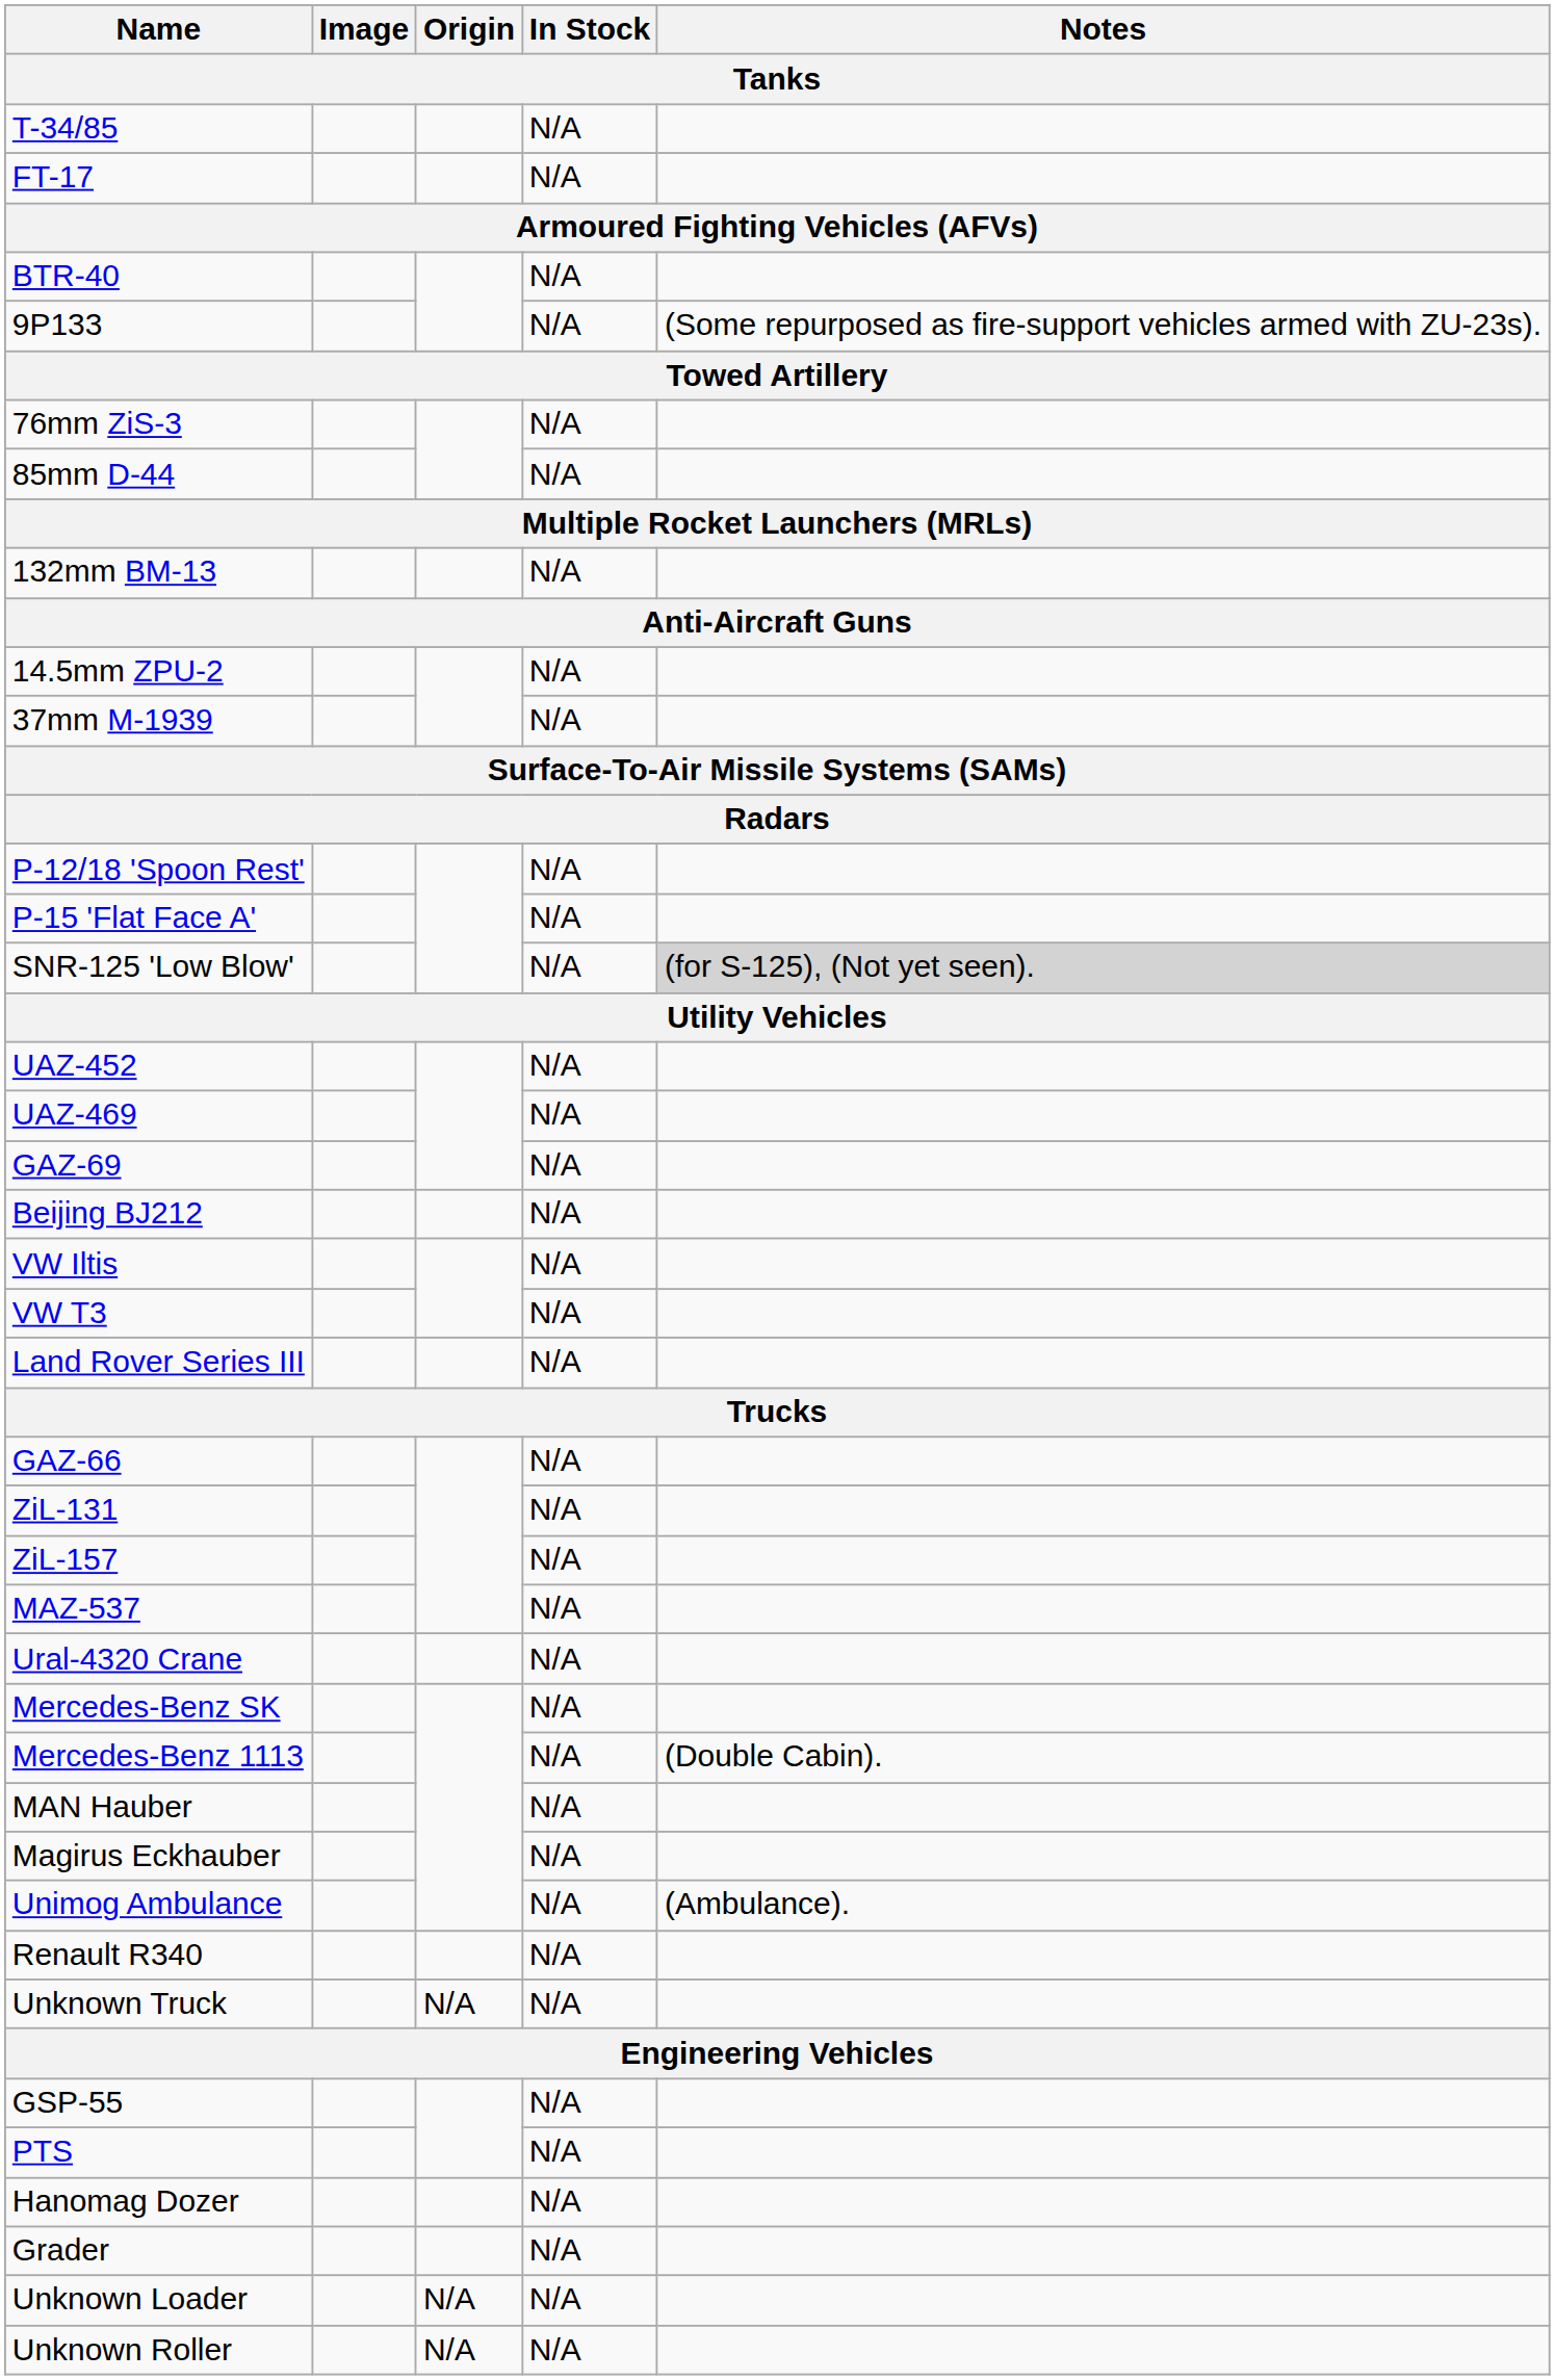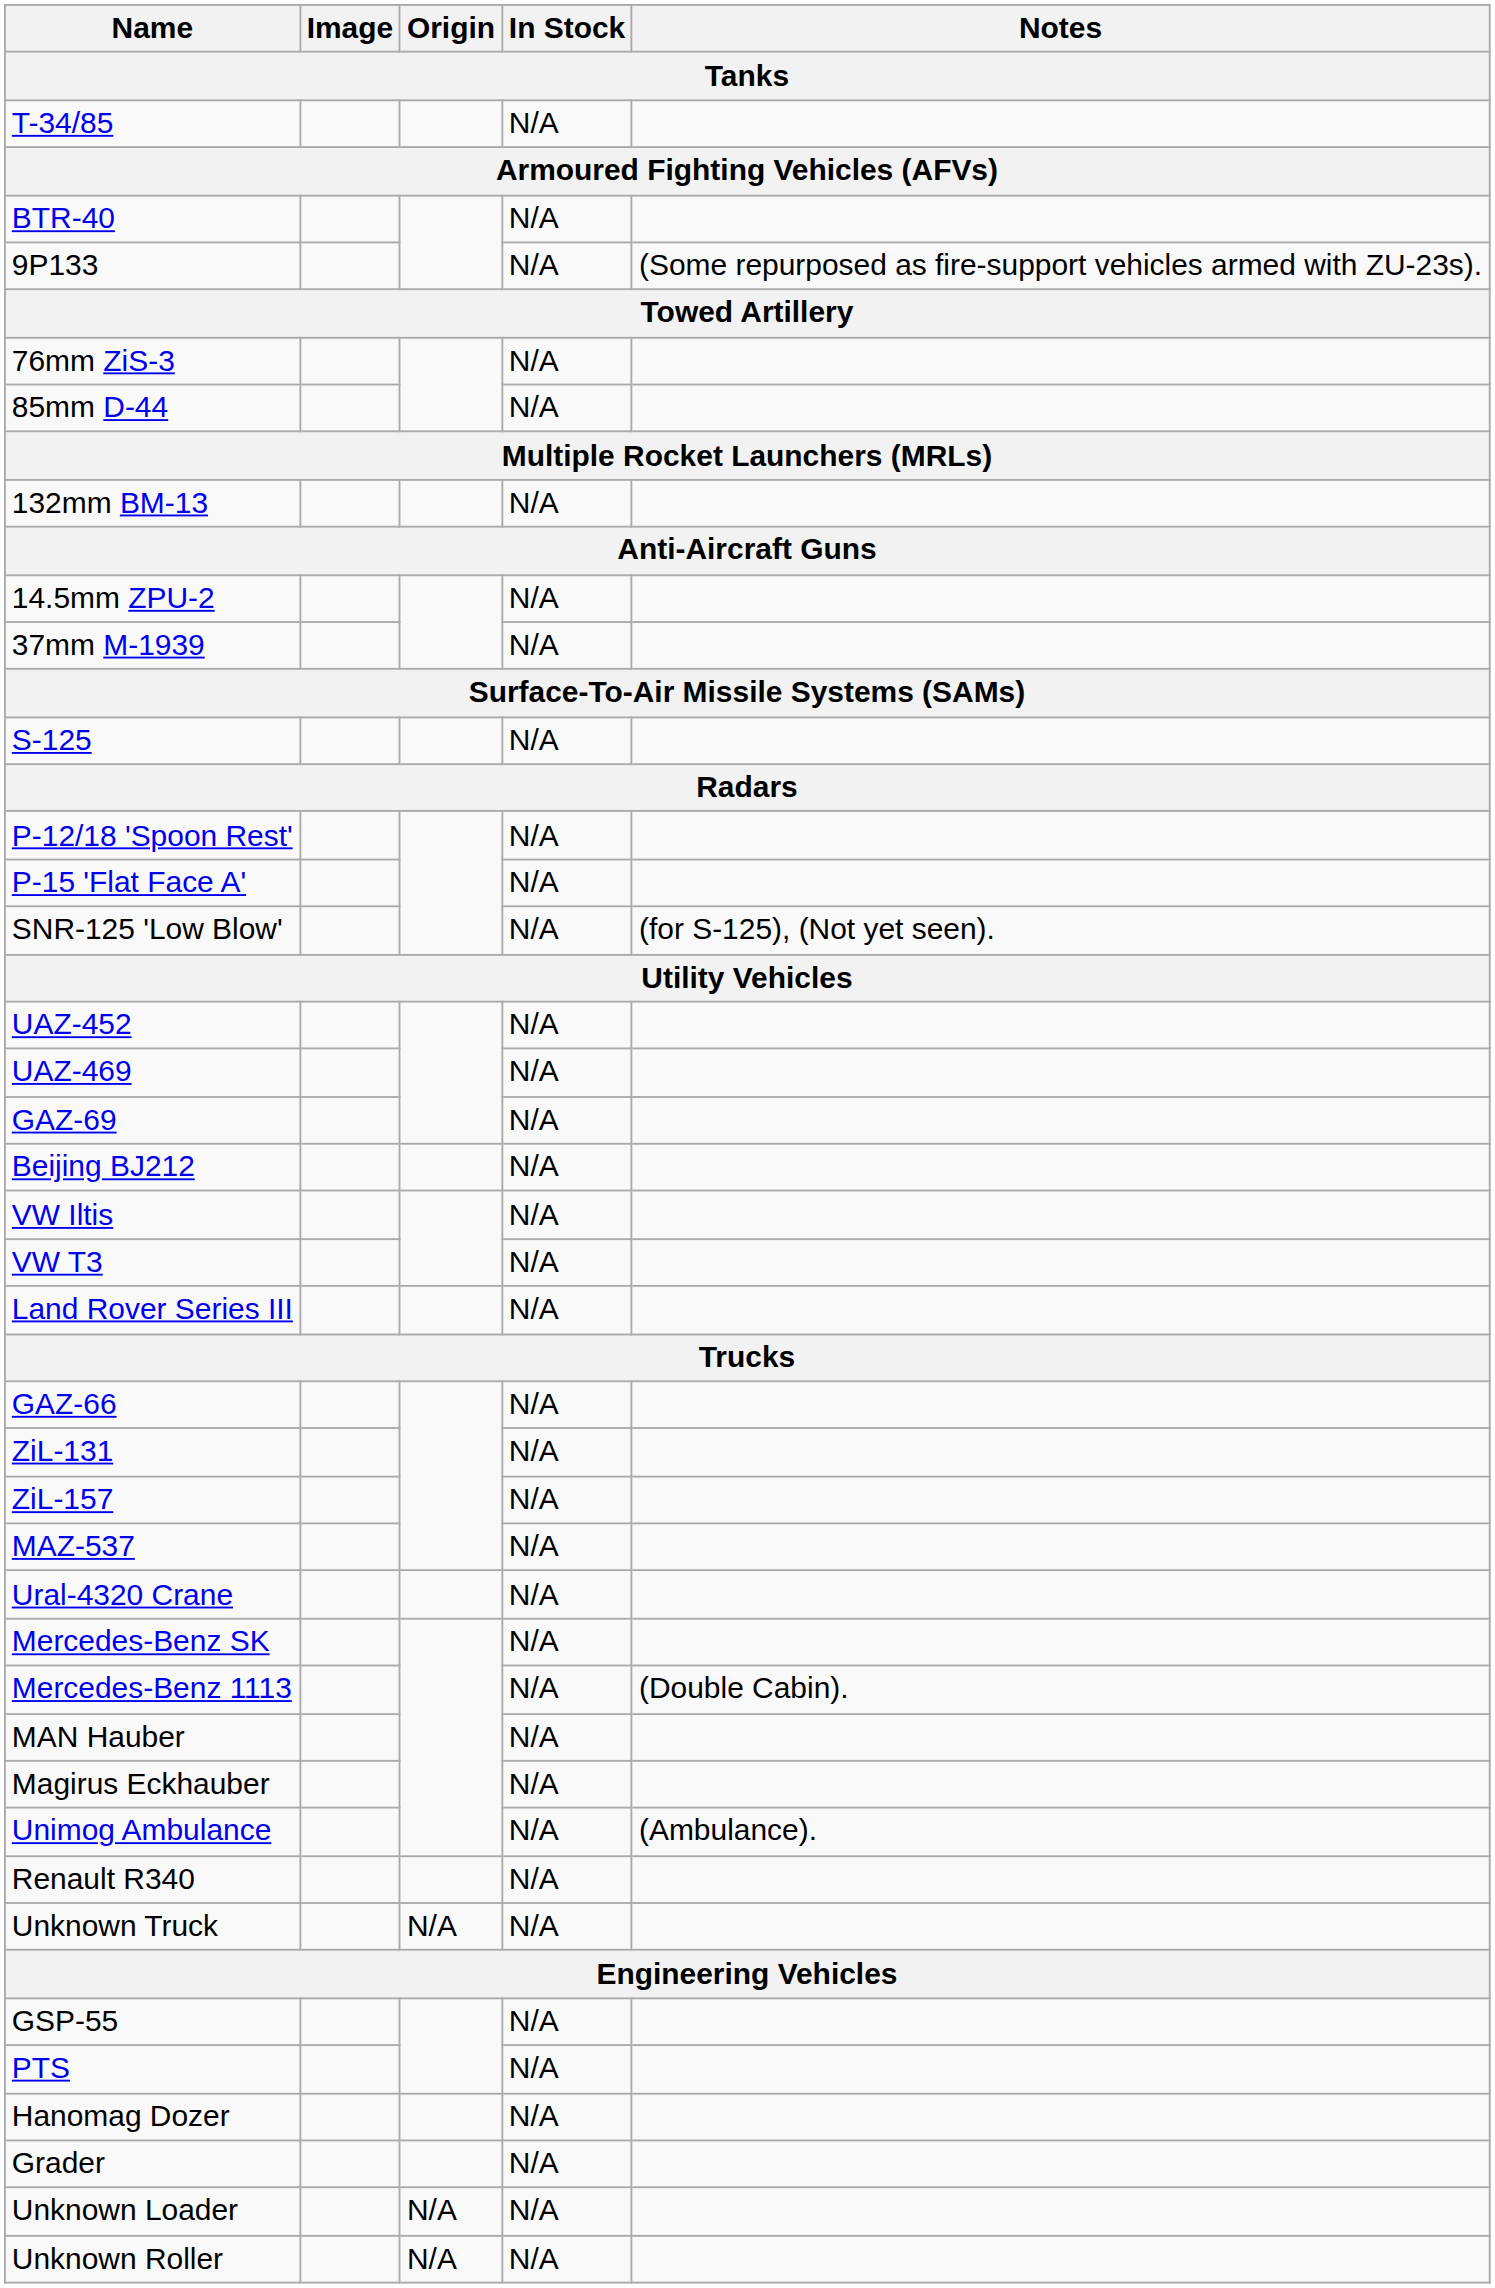- row: FT-17 | N/A
+ row: S-125 | N/A
SNR-125 'Low Blow' | Notes: lightgrey background -> no background
